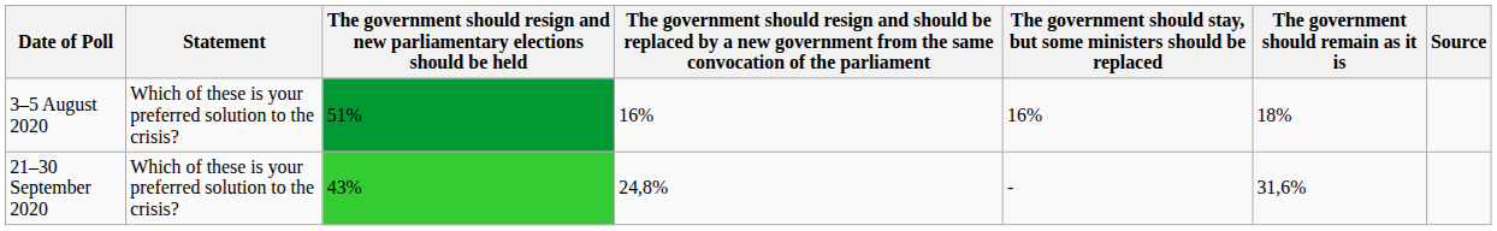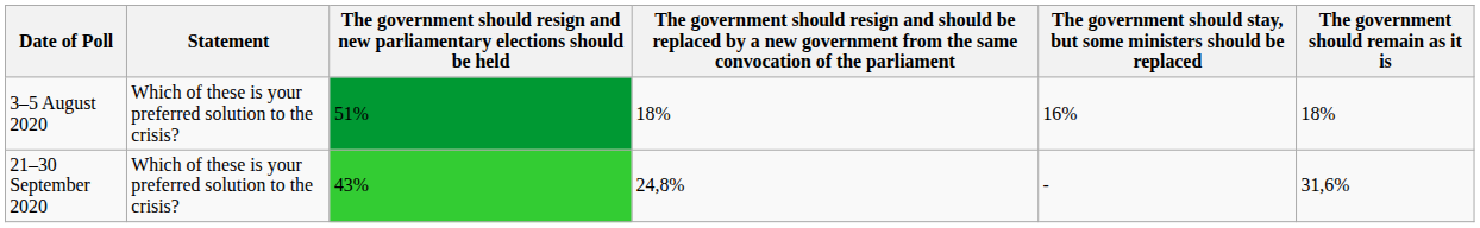- column: Source
3–5 August 2020 | column 4: 16% -> 18%
